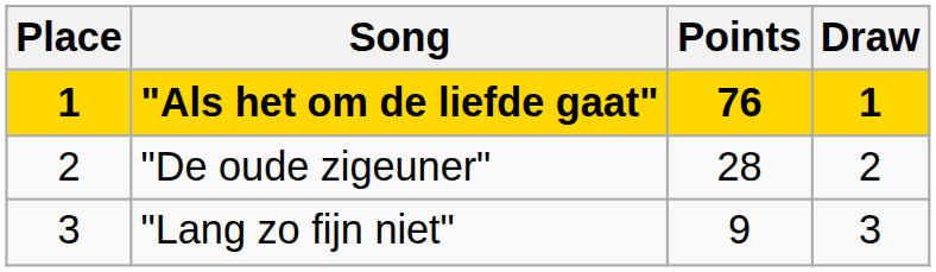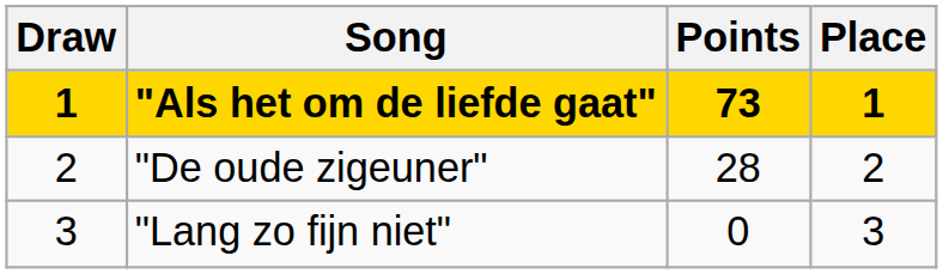columns swapped: Draw <-> Place
"Als het om de liefde gaat" | Points: 76 -> 73
"Lang zo fijn niet" | Points: 9 -> 0
